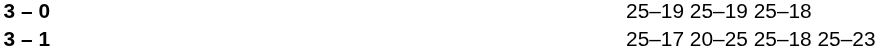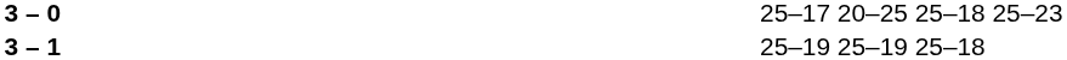3 – 0 | column 4: 25–19 25–19 25–18 -> 25–17 20–25 25–18 25–23
3 – 1 | column 4: 25–17 20–25 25–18 25–23 -> 25–19 25–19 25–18
